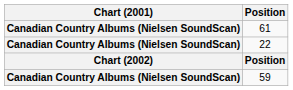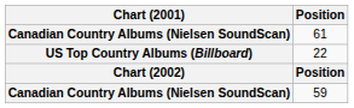22 | Chart (2001): Canadian Country Albums (Nielsen SoundScan) -> US Top Country Albums (Billboard)
